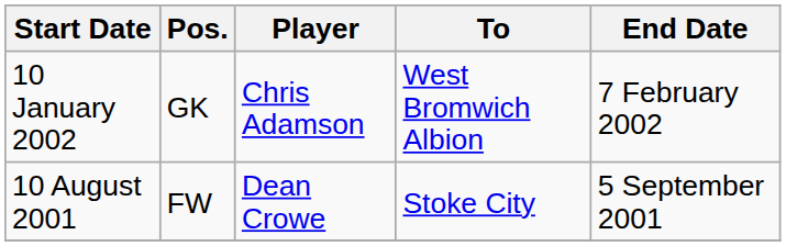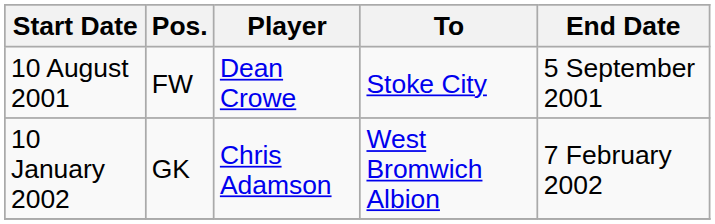rows swapped: 10 August 2001 <-> 10 January 2002
